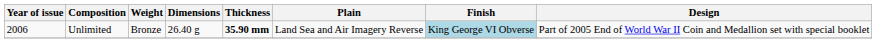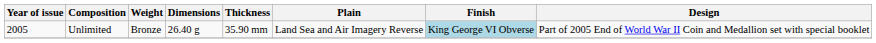Unlimited | Year of issue: 2006 -> 2005
Unlimited | Thickness: bold -> normal
